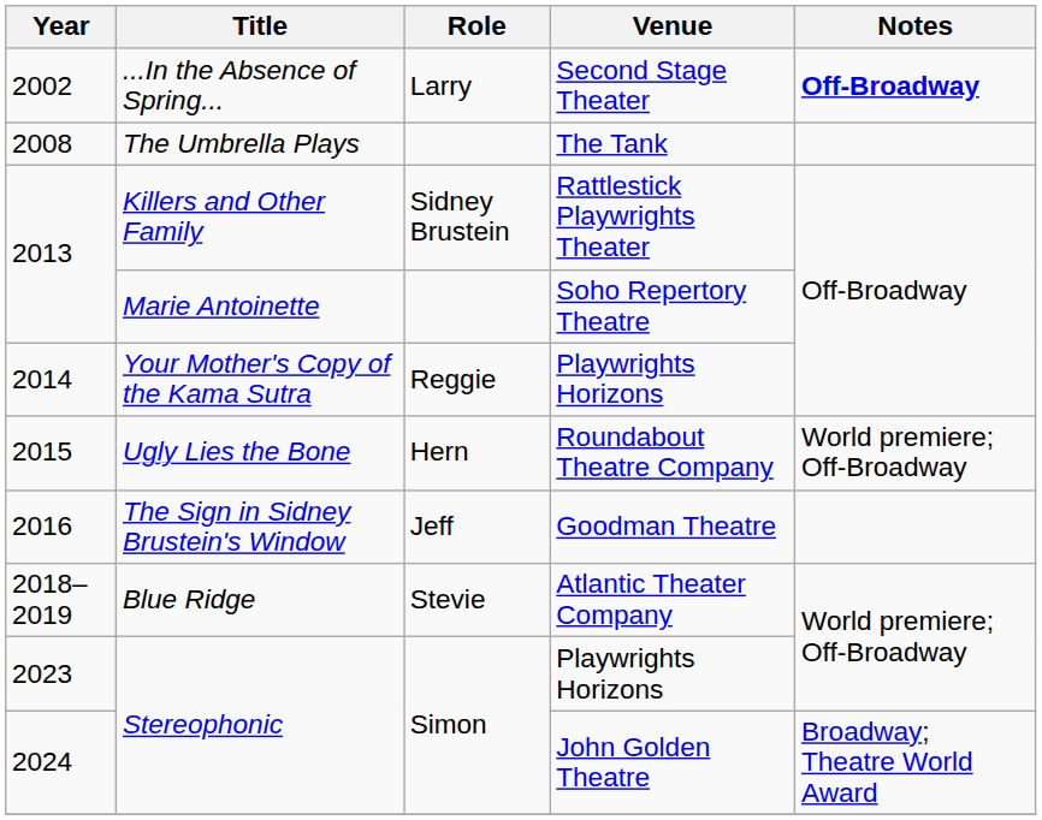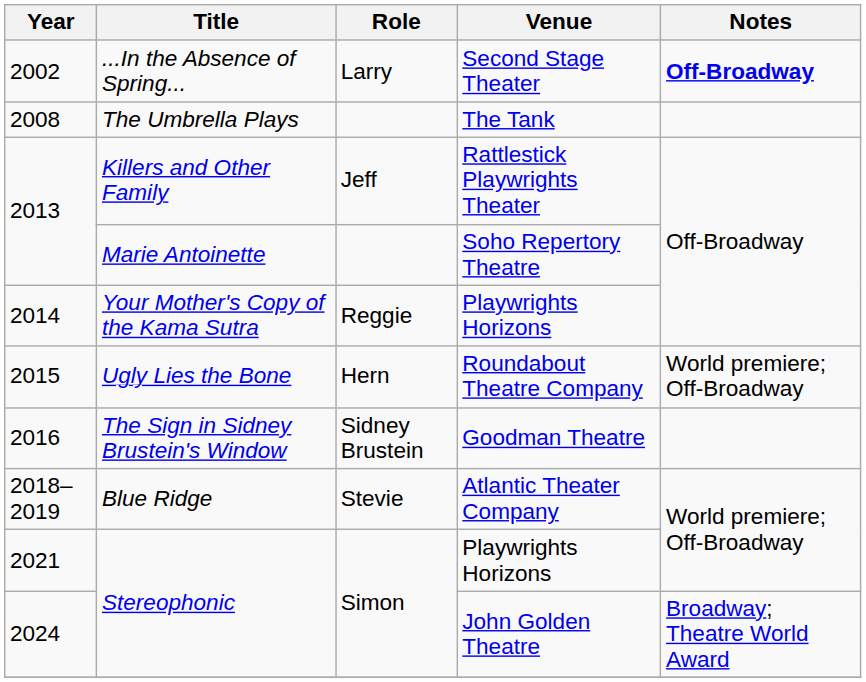Killers and Other Family | Role: Sidney Brustein -> Jeff
The Sign in Sidney Brustein's Window | Role: Jeff -> Sidney Brustein
Stereophonic / Playwrights Horizons | Year: 2023 -> 2021
